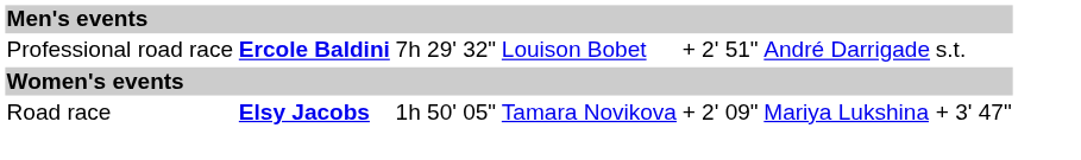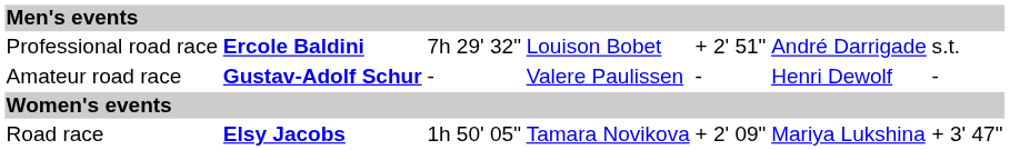+ row: Amateur road race | Gustav-Adolf Schur | - | Valere Paulissen | - | Henri Dewolf | -
